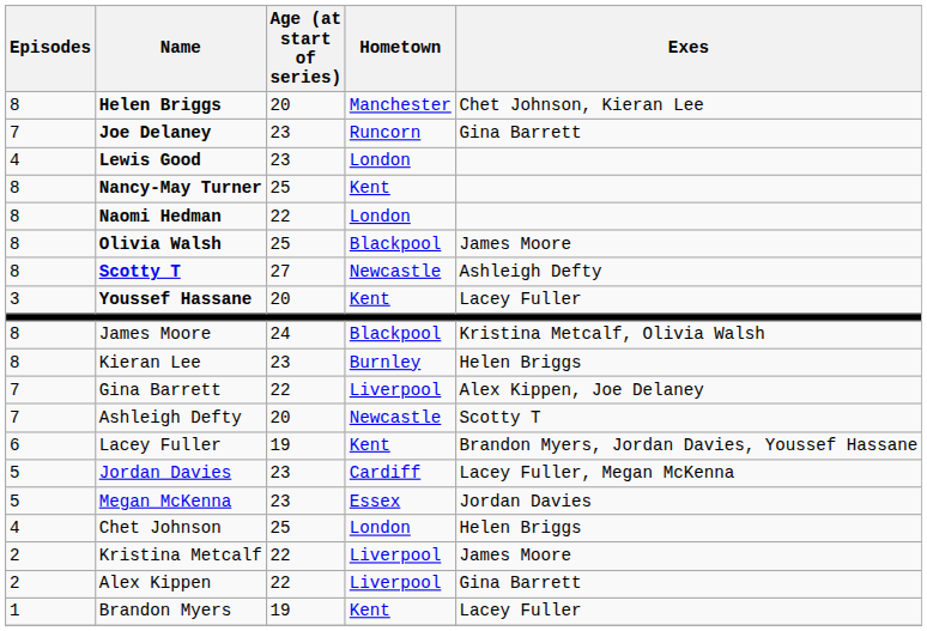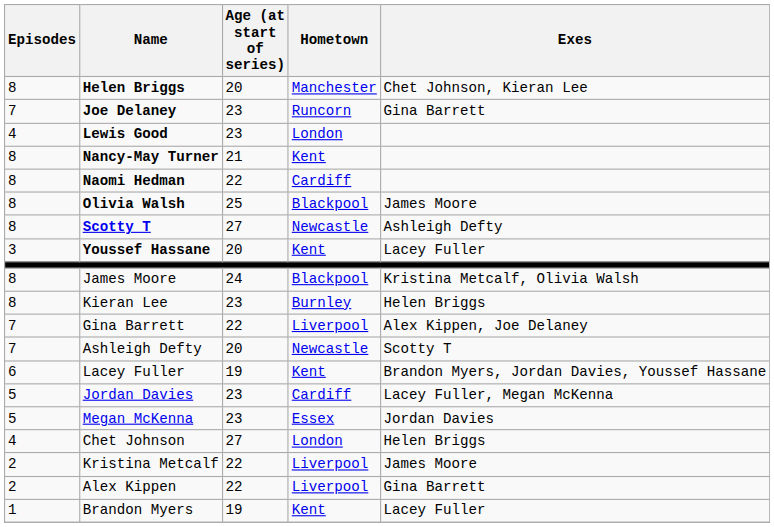Nancy-May Turner | Age (at start of series): 25 -> 21
Naomi Hedman | Hometown: London -> Cardiff
Chet Johnson | Age (at start of series): 25 -> 27
